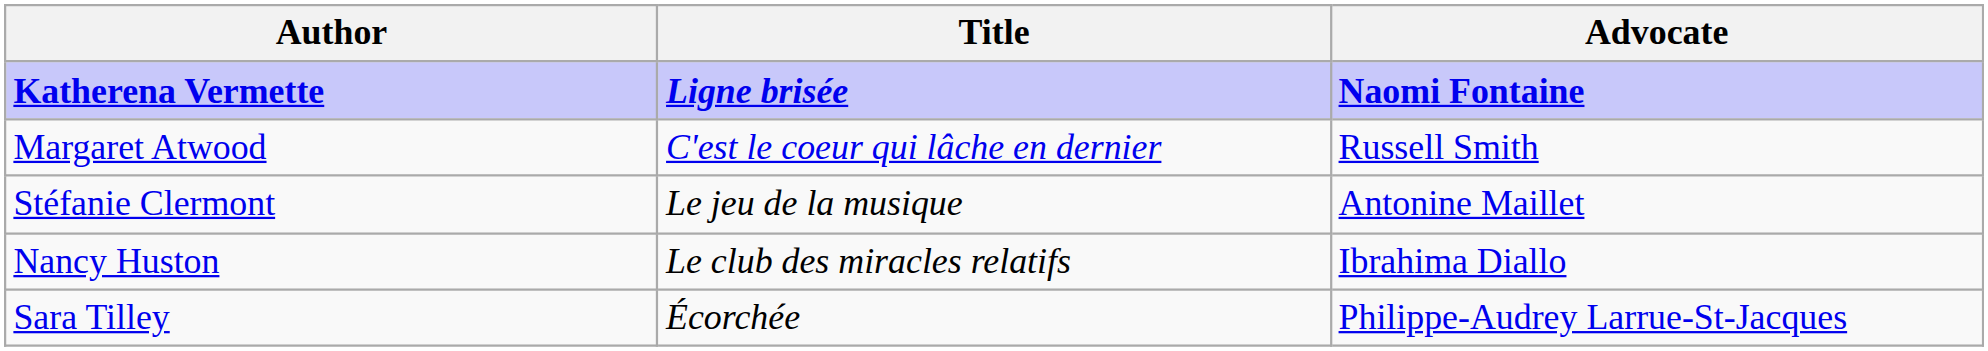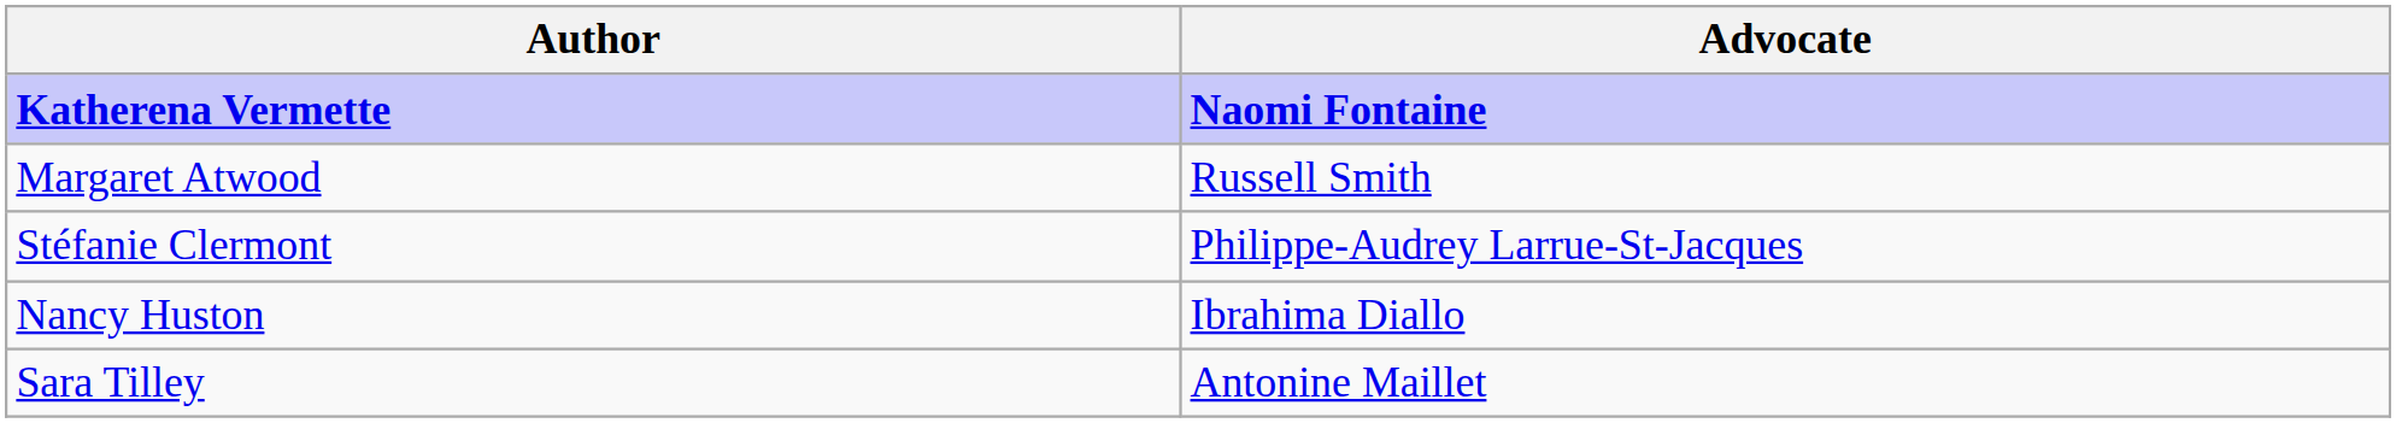- column: Title | Ligne brisée | C'est le coeur qui lâche en dernier | Le jeu de la musique | Le club des miracles relatifs | Écorchée
Stéfanie Clermont | Advocate: Antonine Maillet -> Philippe-Audrey Larrue-St-Jacques
Sara Tilley | Advocate: Philippe-Audrey Larrue-St-Jacques -> Antonine Maillet
